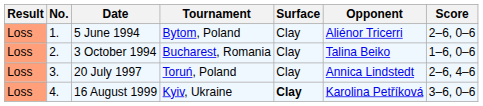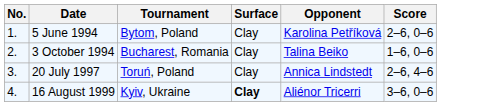- column: Result | Loss | Loss | Loss | Loss
5 June 1994 | Opponent: Aliénor Tricerri -> Karolina Petříková
16 August 1999 | Opponent: Karolina Petříková -> Aliénor Tricerri
